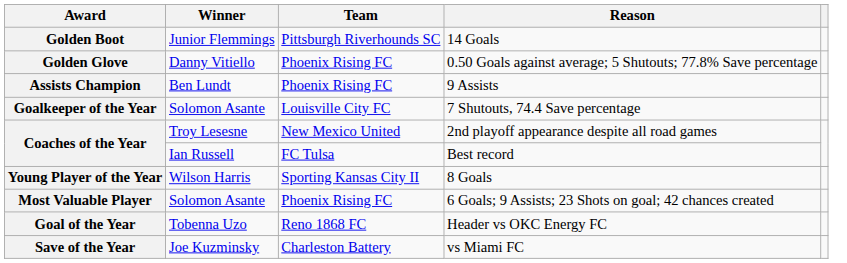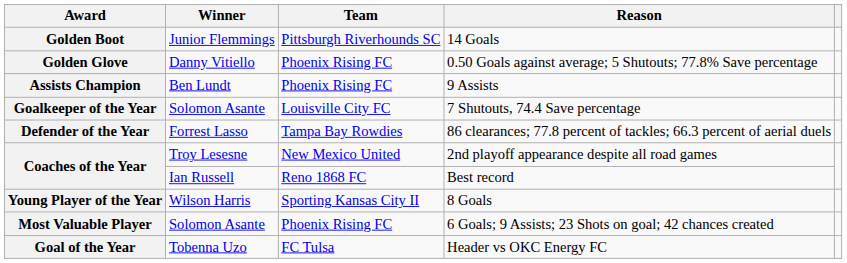+ row: Defender of the Year | Forrest Lasso | Tampa Bay Rowdies | 86 clearances; 77.8 percent of tackles; 66.3 percent of aerial duels
Coaches of the Year / Best record | Team: FC Tulsa -> Reno 1868 FC
Goal of the Year | Team: Reno 1868 FC -> FC Tulsa
- row: Save of the Year | Joe Kuzminsky | Charleston Battery | vs Miami FC
